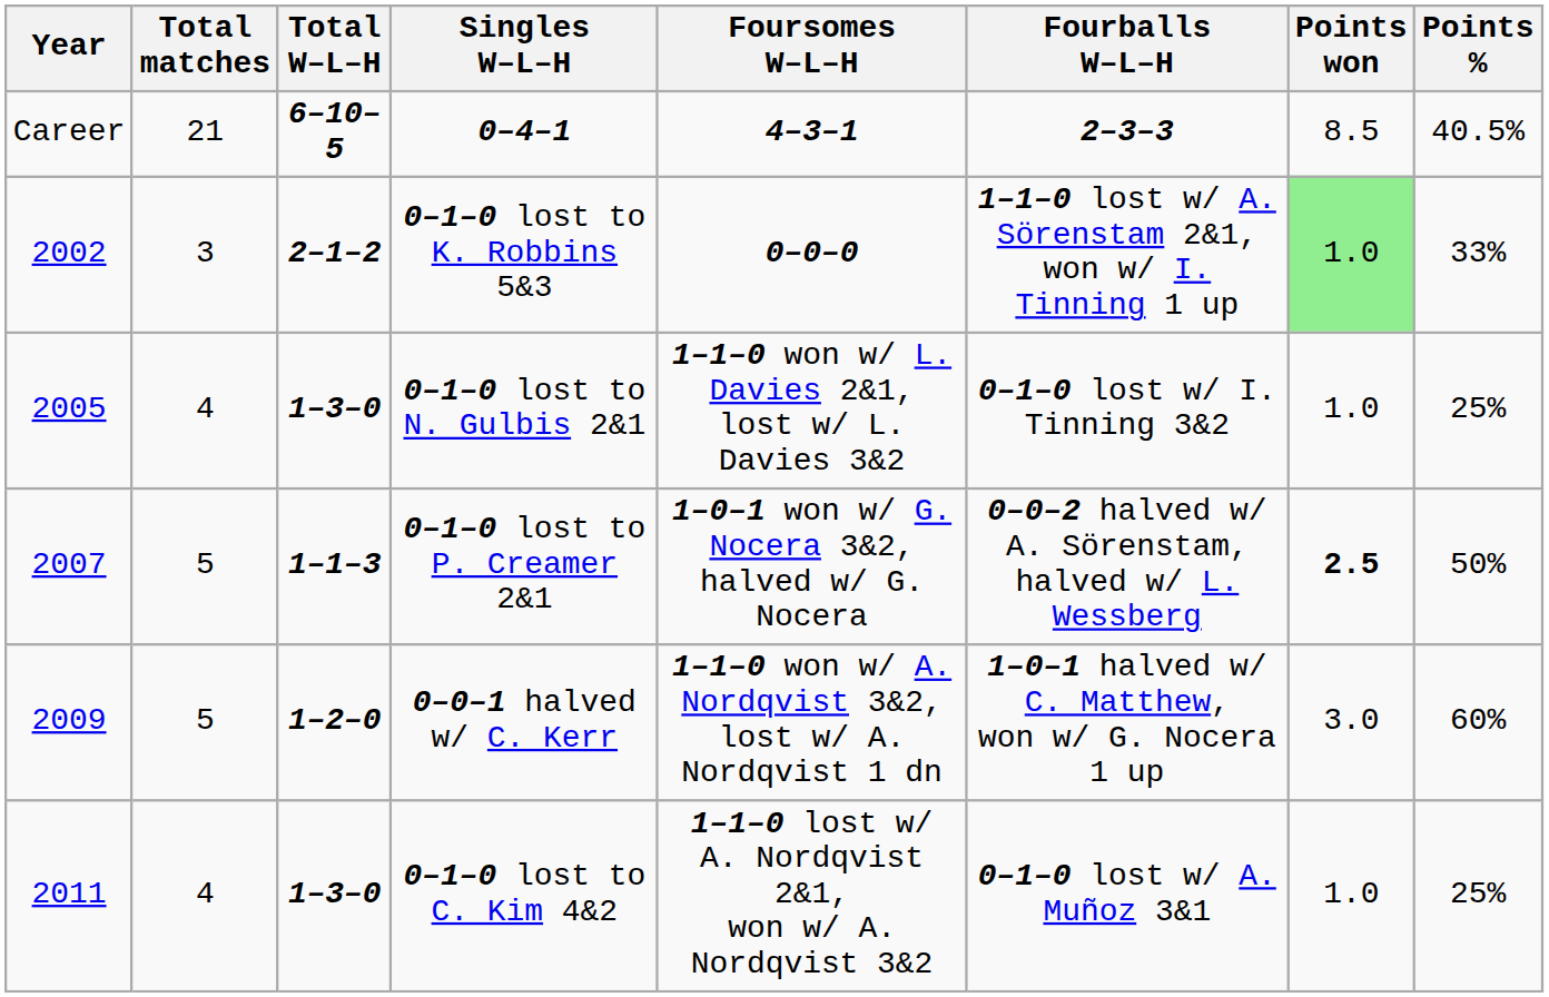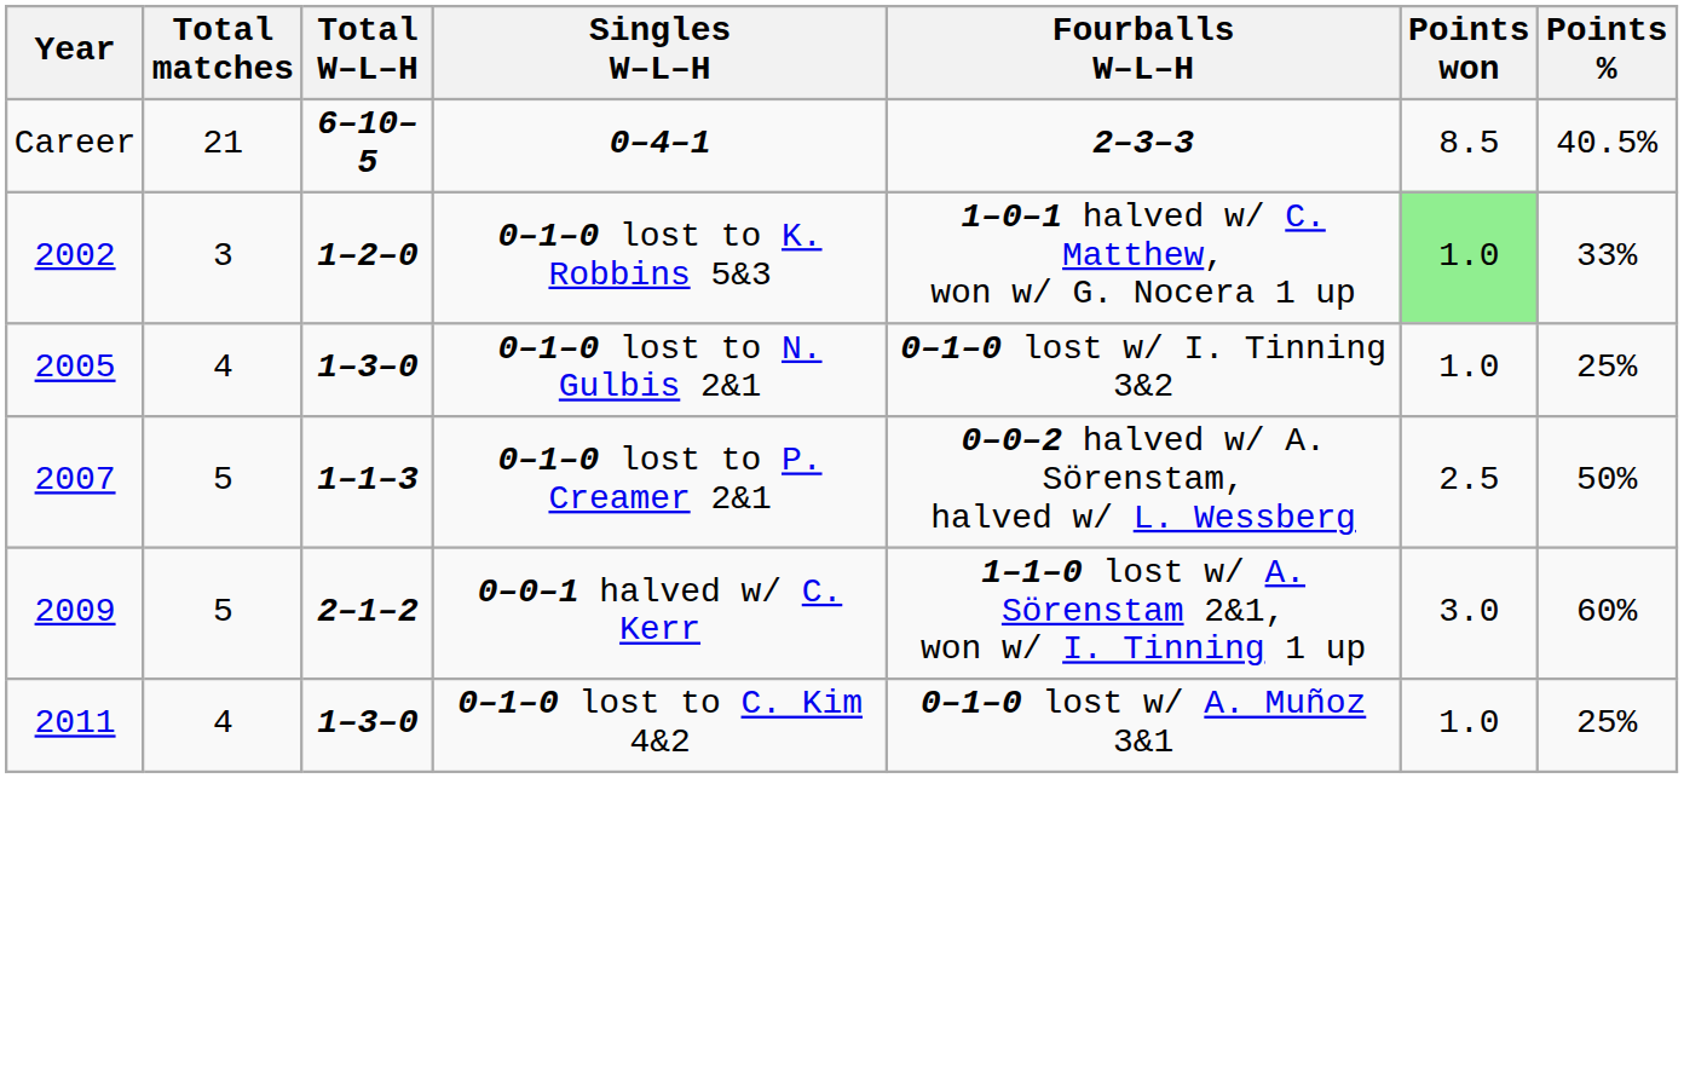- column: Foursomes W–L–H | 4–3–1 | 0–0–0 | 1–1–0 won w/ L. Davies 2&1, lost w/ L. Davies 3&2 | 1–0–1 won w/ G. Nocera 3&2, halved w/ G. Nocera | 1–1–0 won w/ A. Nordqvist 3&2, lost w/ A. Nordqvist 1 dn | 1–1–0 lost w/ A. Nordqvist 2&1, won w/ A. Nordqvist 3&2
0–1–0 lost to K. Robbins 5&3 | Total W–L–H: 2–1–2 -> 1–2–0
0–1–0 lost to K. Robbins 5&3 | Fourballs W–L–H: 1–1–0 lost w/ A. Sörenstam 2&1, won w/ I. Tinning 1 up -> 1–0–1 halved w/ C. Matthew, won w/ G. Nocera 1 up
0–1–0 lost to P. Creamer 2&1 | Points won: bold -> normal
0–0–1 halved w/ C. Kerr | Total W–L–H: 1–2–0 -> 2–1–2
0–0–1 halved w/ C. Kerr | Fourballs W–L–H: 1–0–1 halved w/ C. Matthew, won w/ G. Nocera 1 up -> 1–1–0 lost w/ A. Sörenstam 2&1, won w/ I. Tinning 1 up
